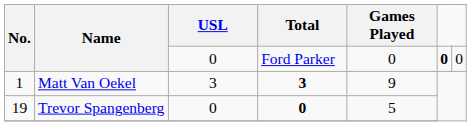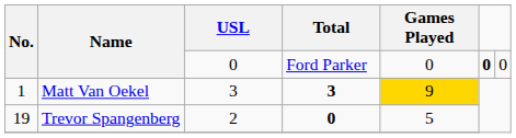Matt Van Oekel | Games Played: no background -> gold background
Trevor Spangenberg | USL: 0 -> 2
